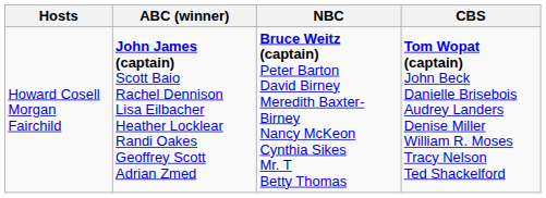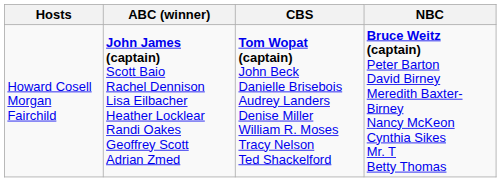columns swapped: CBS <-> NBC
